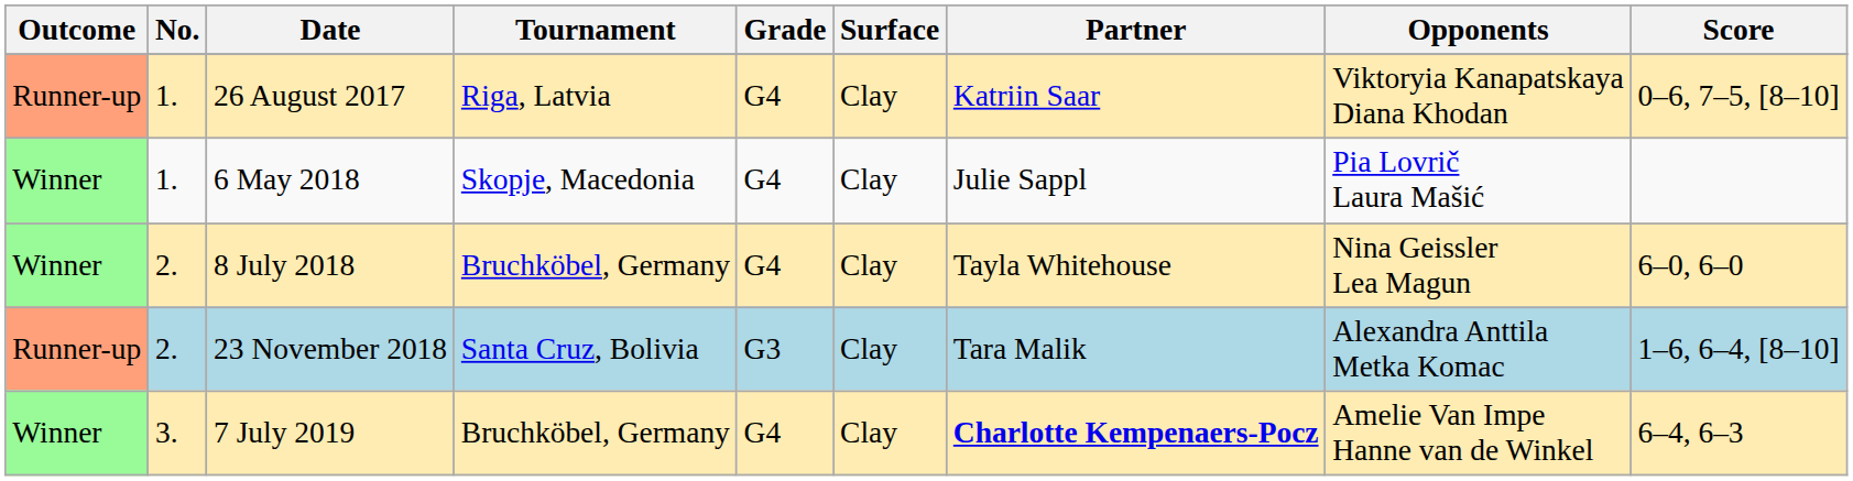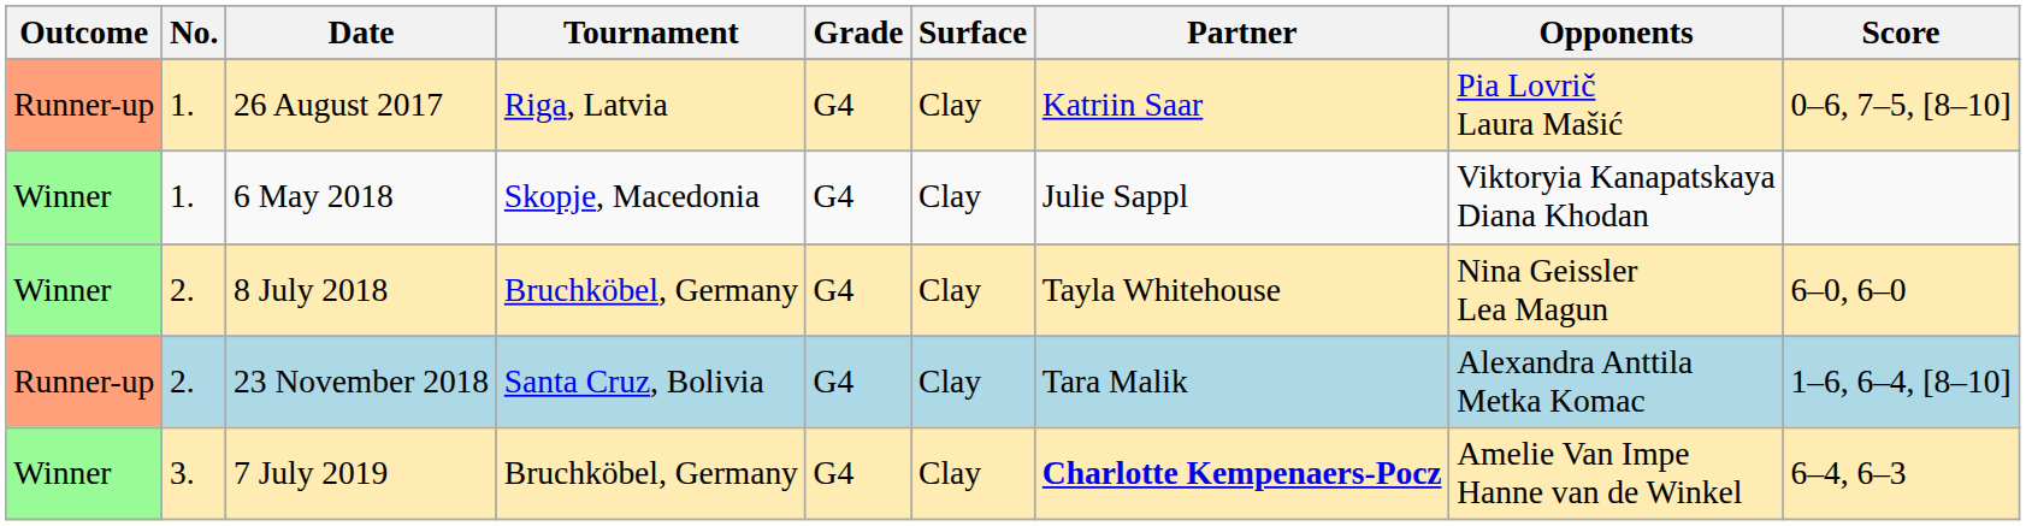26 August 2017 | Opponents: Viktoryia Kanapatskaya Diana Khodan -> Pia Lovrič Laura Mašić
6 May 2018 | Opponents: Pia Lovrič Laura Mašić -> Viktoryia Kanapatskaya Diana Khodan
23 November 2018 | Grade: G3 -> G4
